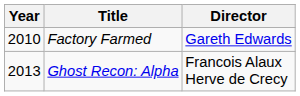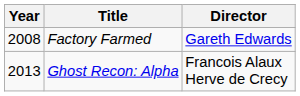Factory Farmed | Year: 2010 -> 2008
